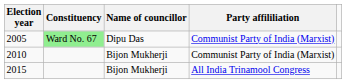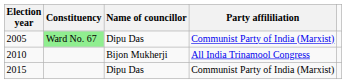2010 | Party affililiation: Communist Party of India (Marxist) -> All India Trinamool Congress
2015 | Name of councillor: Bijon Mukherji -> Dipu Das
2015 | Party affililiation: All India Trinamool Congress -> Communist Party of India (Marxist)
